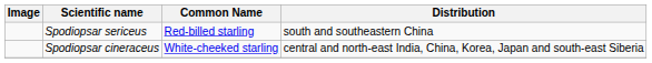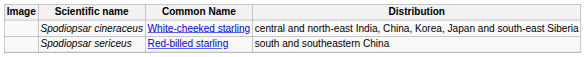rows swapped: Spodiopsar sericeus <-> Spodiopsar cineraceus
